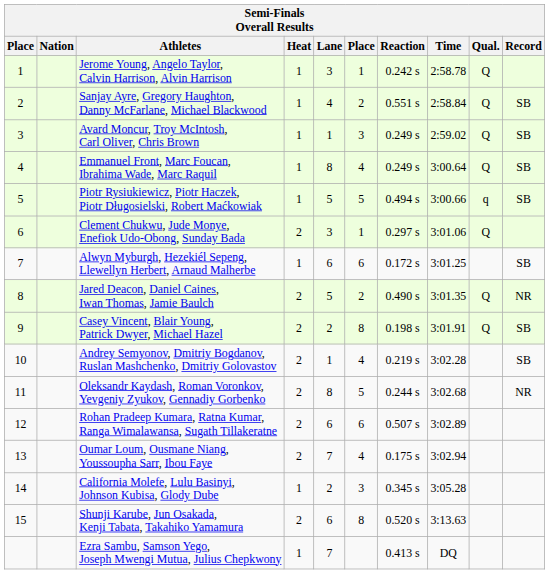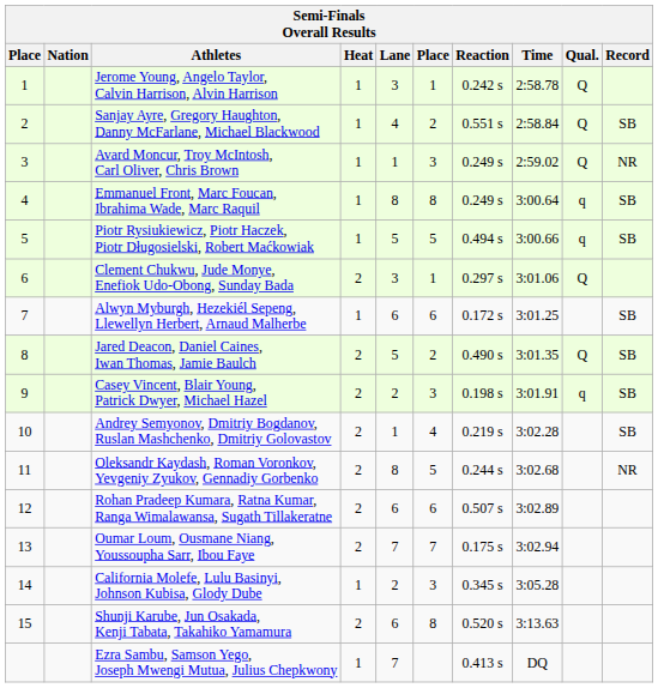Avard Moncur, Troy McIntosh, Carl Oliver, Chris Brown | Record: SB -> NR
Emmanuel Front, Marc Foucan, Ibrahima Wade, Marc Raquil | column 6: 4 -> 8
Emmanuel Front, Marc Foucan, Ibrahima Wade, Marc Raquil | Qual.: Q -> q
Jared Deacon, Daniel Caines, Iwan Thomas, Jamie Baulch | Record: NR -> SB
Casey Vincent, Blair Young, Patrick Dwyer, Michael Hazel | column 6: 8 -> 3
Casey Vincent, Blair Young, Patrick Dwyer, Michael Hazel | Qual.: Q -> q
Oumar Loum, Ousmane Niang, Youssoupha Sarr, Ibou Faye | column 6: 4 -> 7
